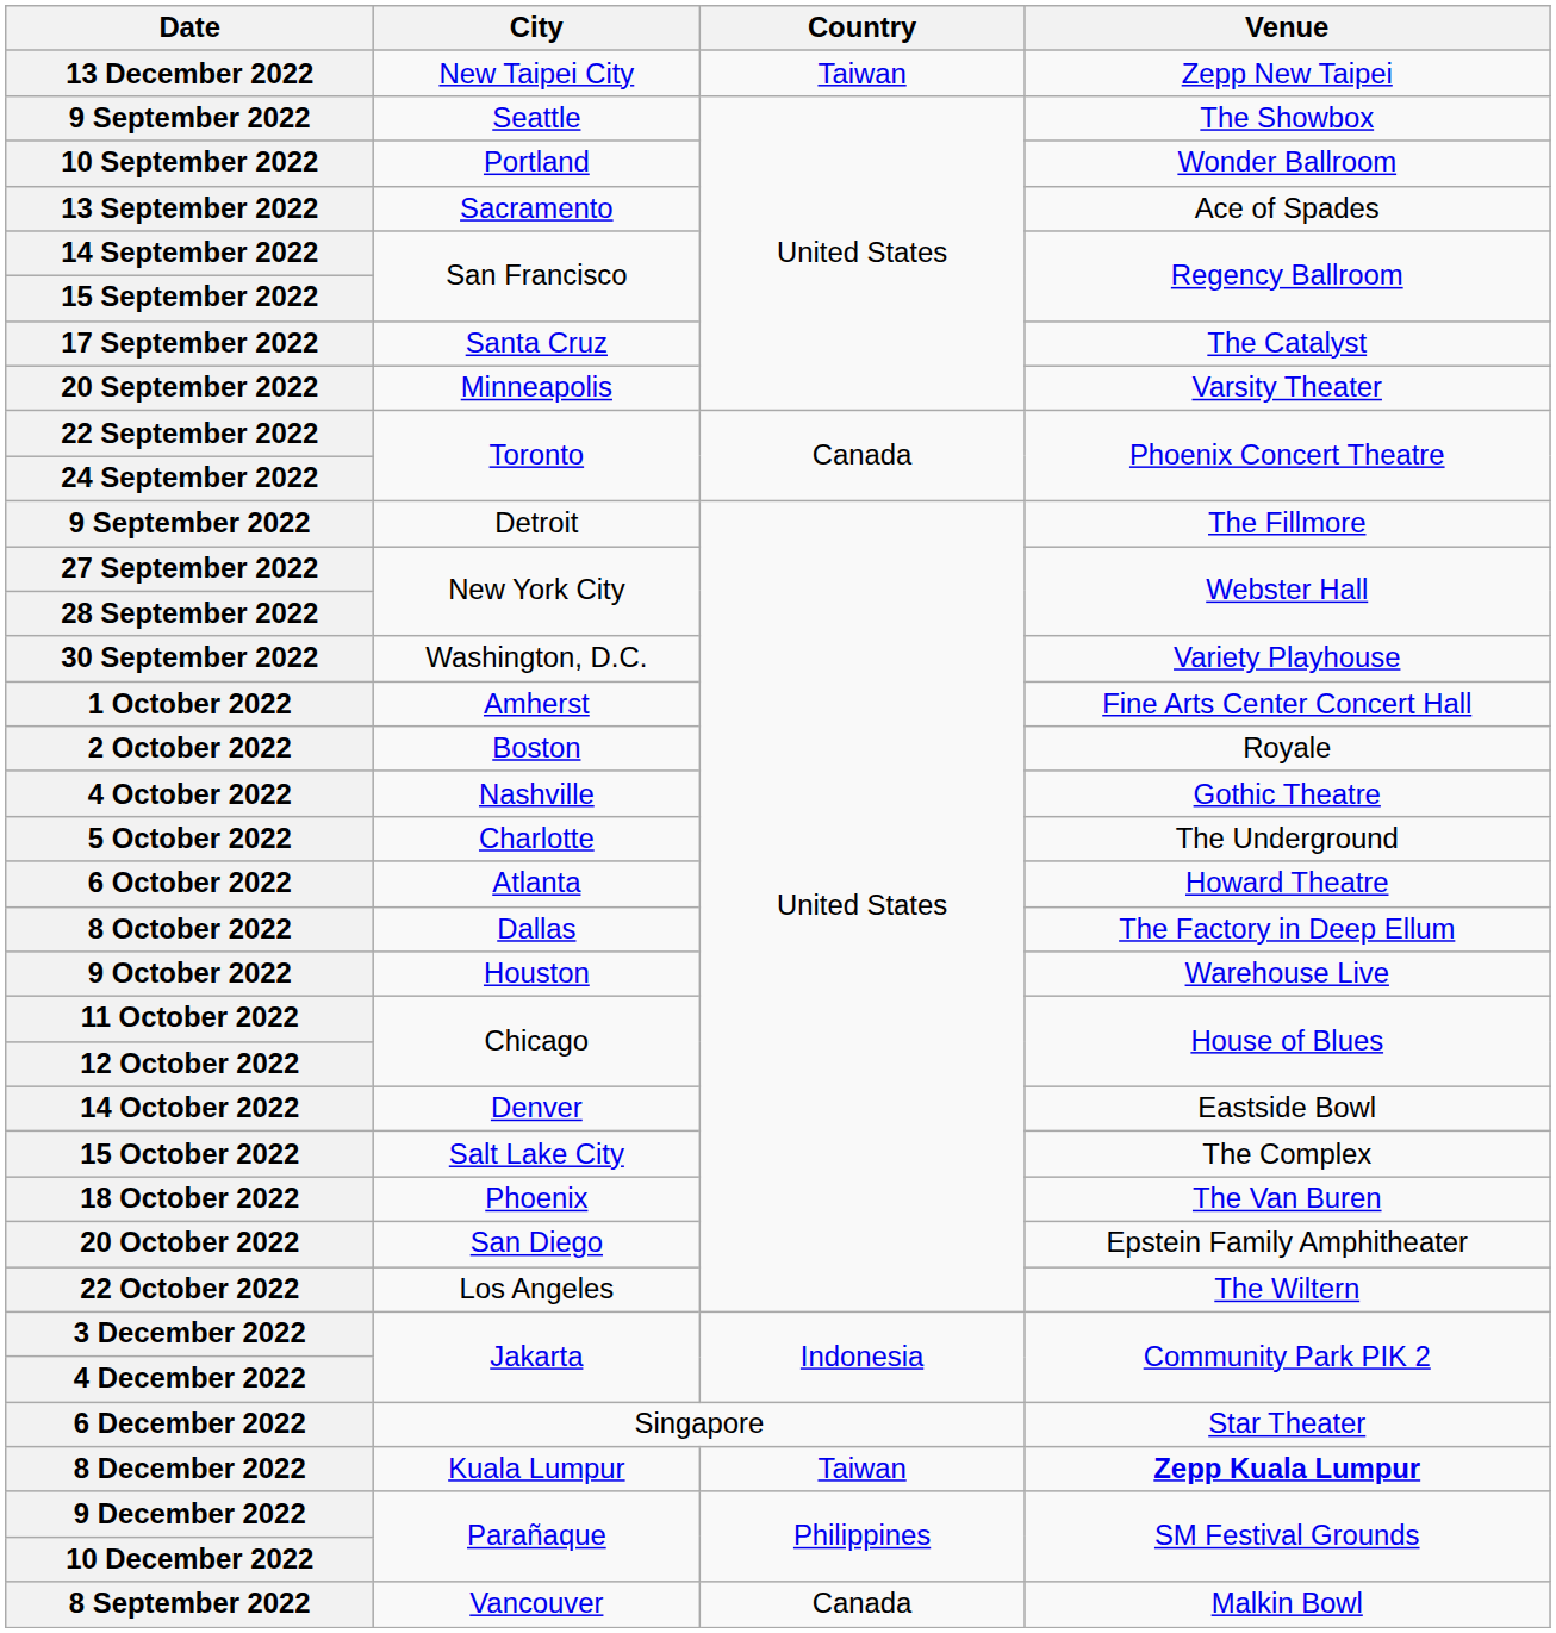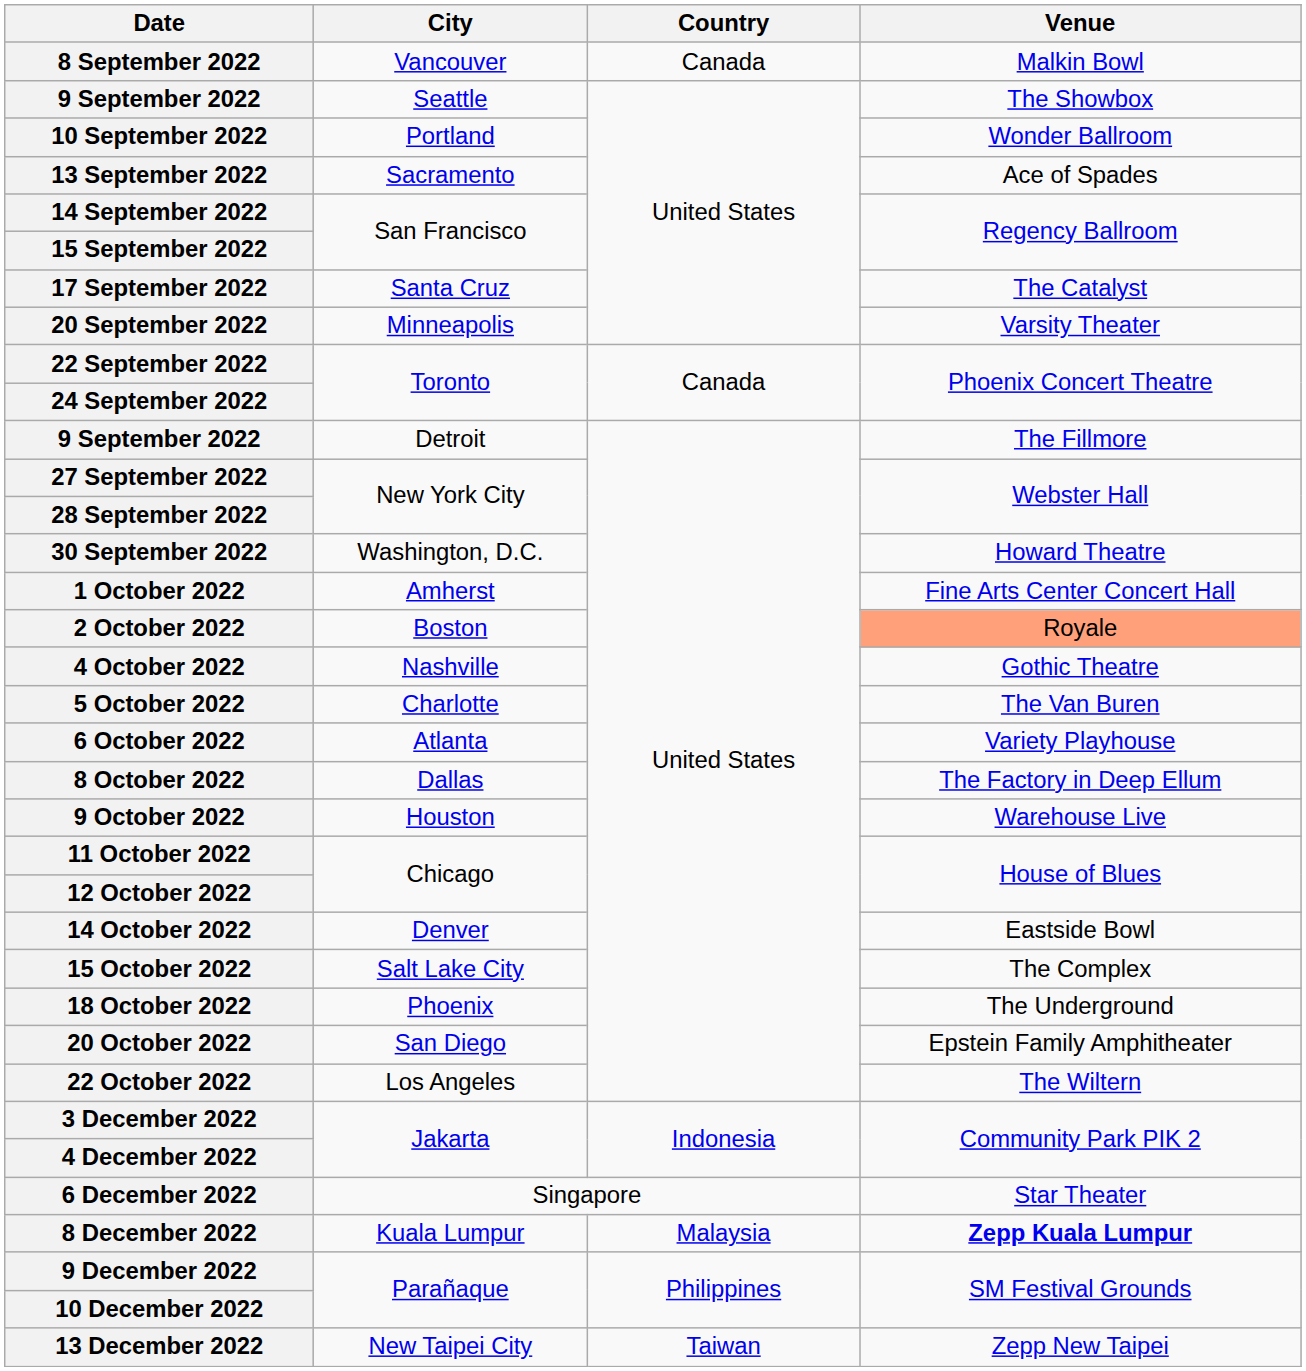rows swapped: 8 September 2022 <-> 13 December 2022
30 September 2022 | Venue: Variety Playhouse -> Howard Theatre
2 October 2022 | Venue: no background -> lightsalmon background
5 October 2022 | Venue: The Underground -> The Van Buren
6 October 2022 | Venue: Howard Theatre -> Variety Playhouse
18 October 2022 | Venue: The Van Buren -> The Underground
8 December 2022 | Country: Taiwan -> Malaysia
